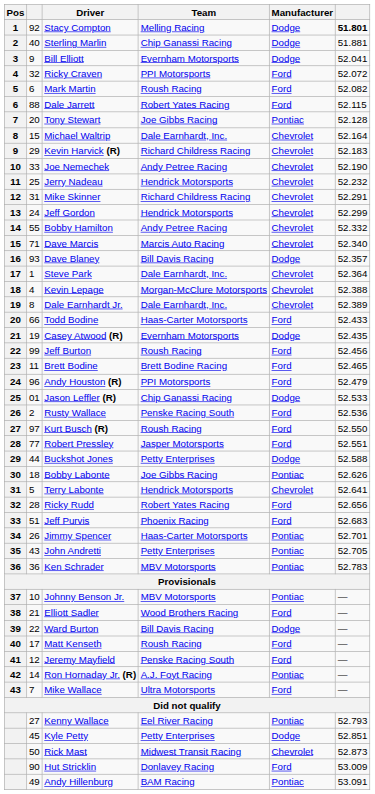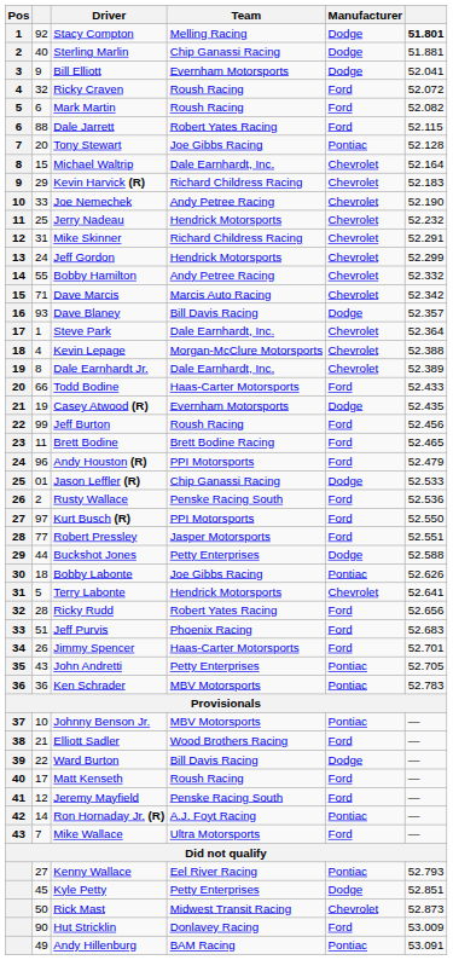Ricky Craven | Team: PPI Motorsports -> Roush Racing
Dave Marcis | column 6: 52.340 -> 52.342
Kurt Busch (R) | Team: Roush Racing -> PPI Motorsports
Jimmy Spencer | Manufacturer: Pontiac -> Ford
